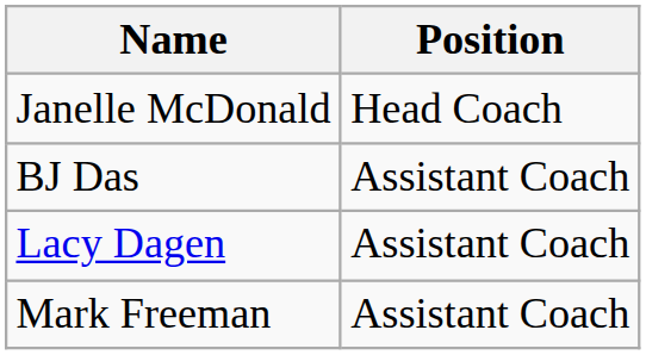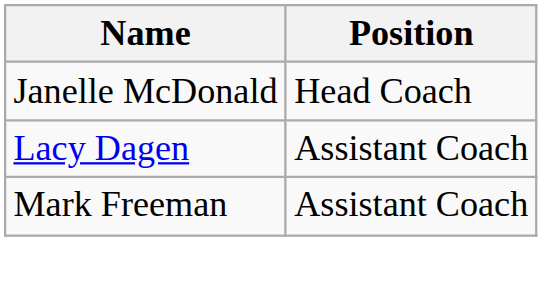- row: BJ Das | Assistant Coach
